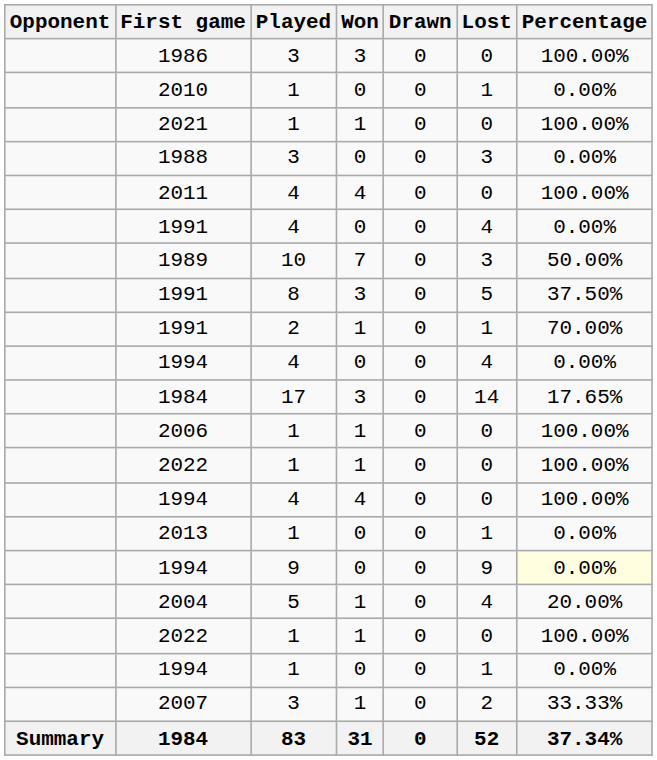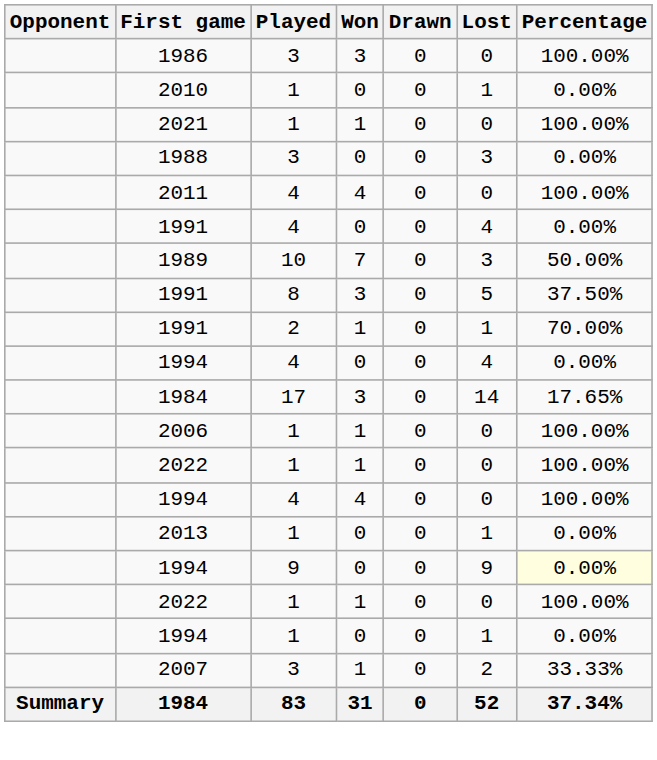- row: 2004 | 5 | 1 | 0 | 4 | 20.00%
